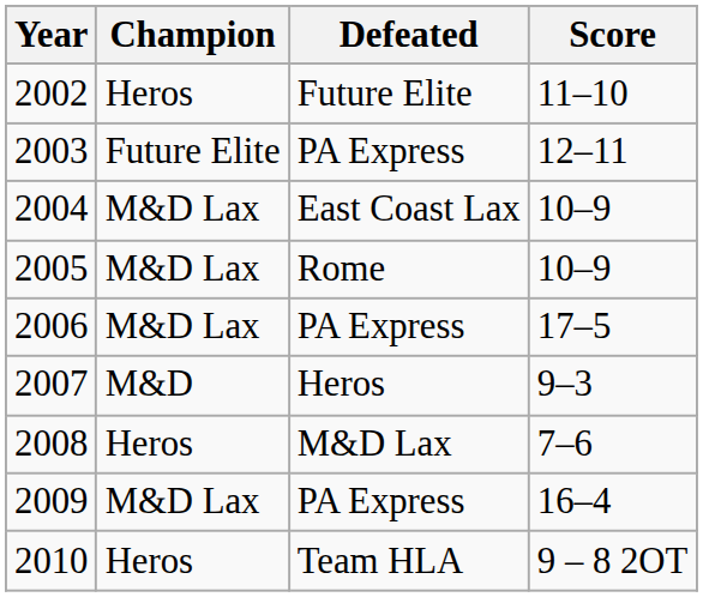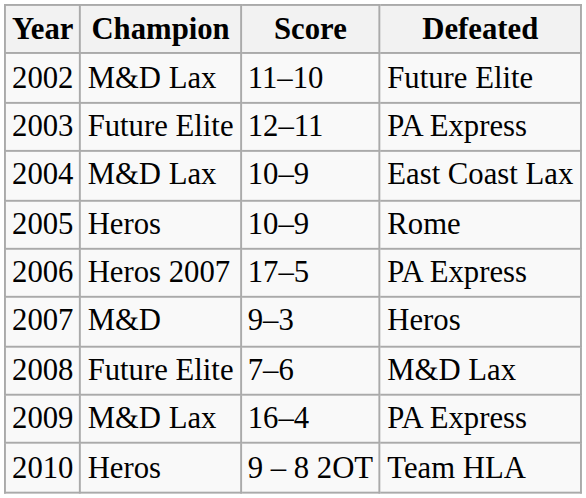columns swapped: Score <-> Defeated
2002 | Champion: Heros -> M&D Lax
2005 | Champion: M&D Lax -> Heros
2006 | Champion: M&D Lax -> Heros 2007
2008 | Champion: Heros -> Future Elite
